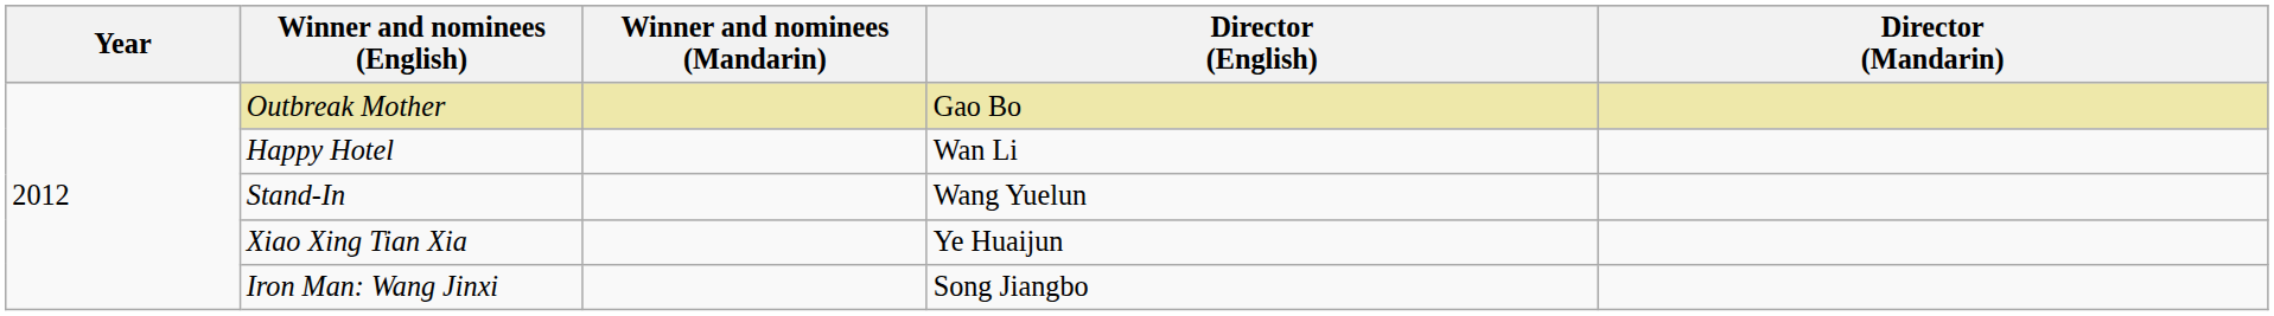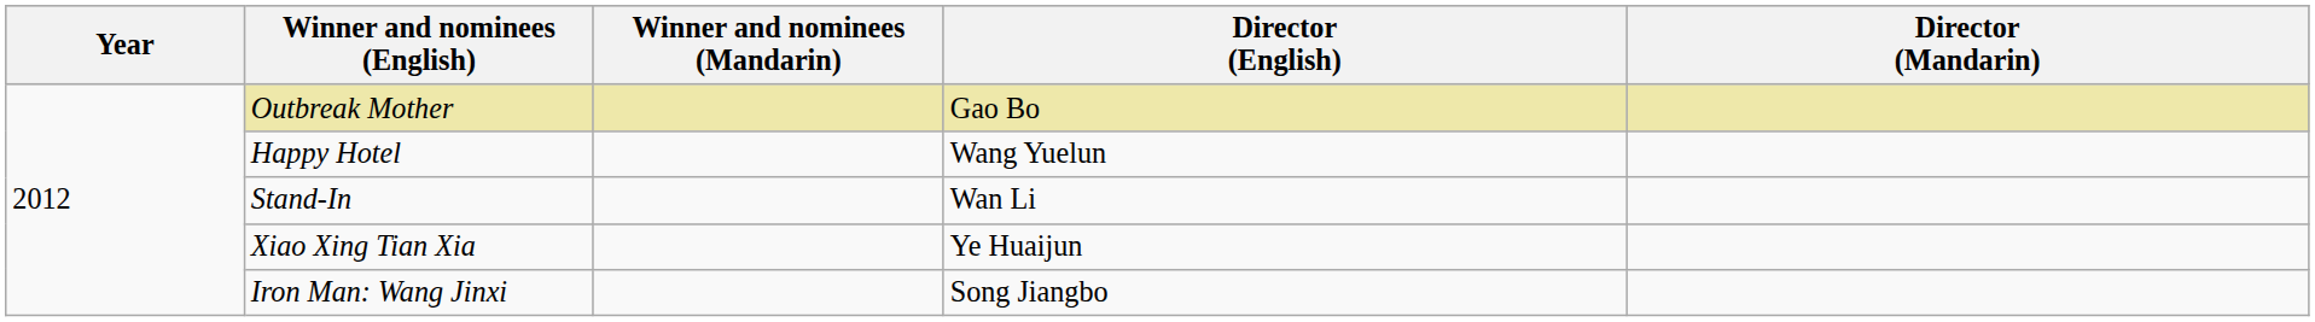Happy Hotel | Director (English): Wan Li -> Wang Yuelun
Stand-In | Director (English): Wang Yuelun -> Wan Li
